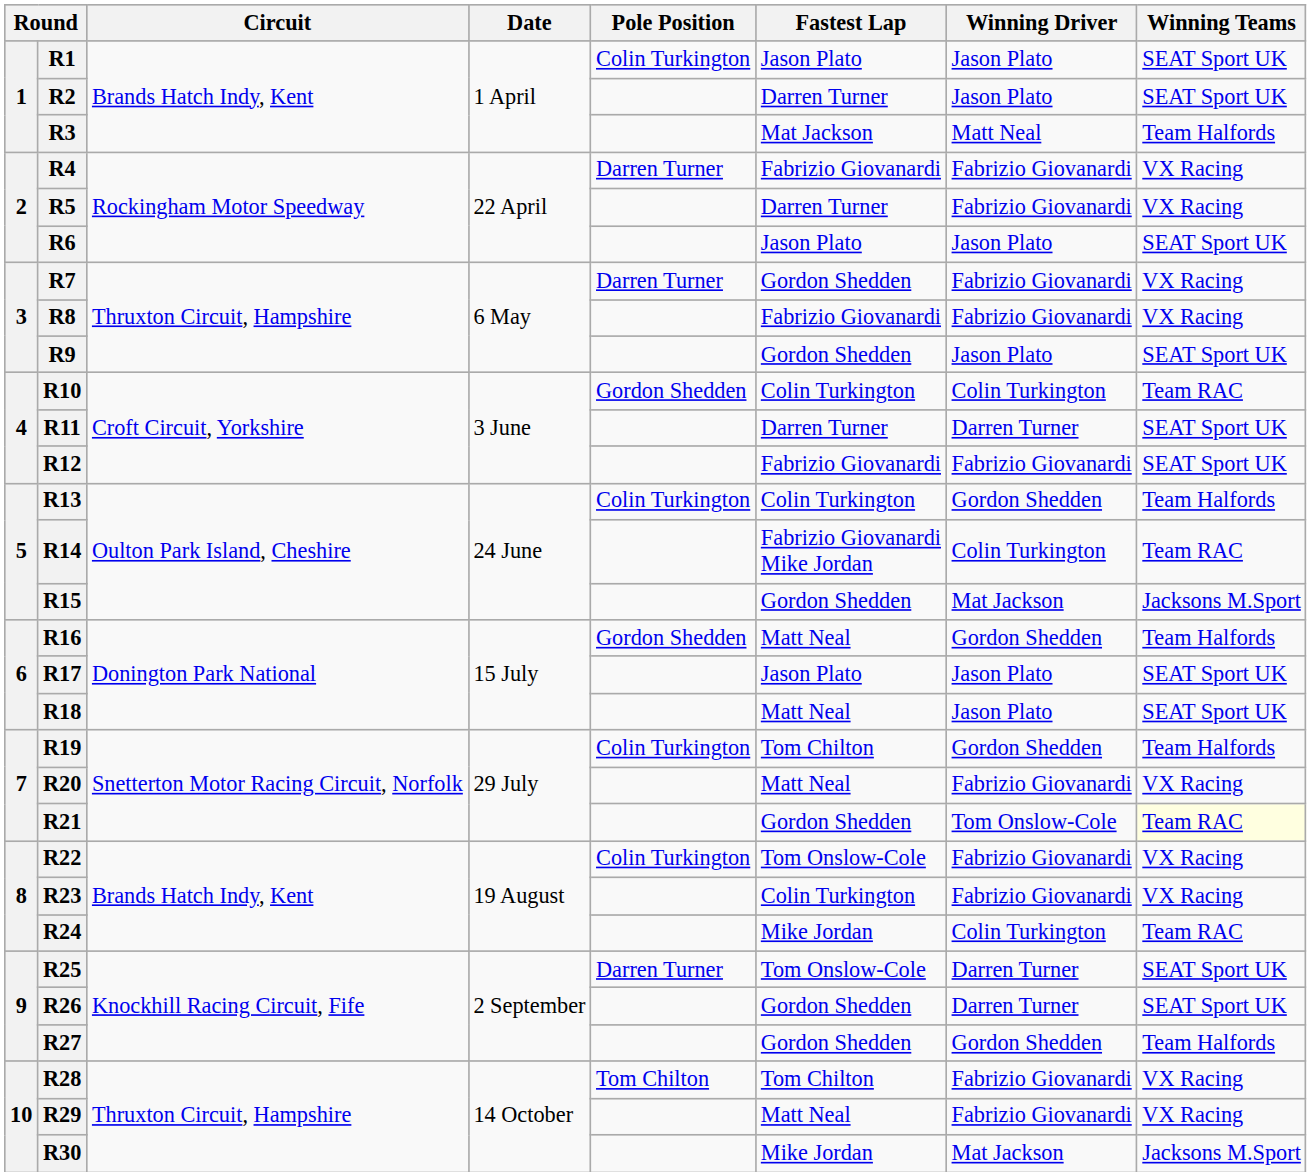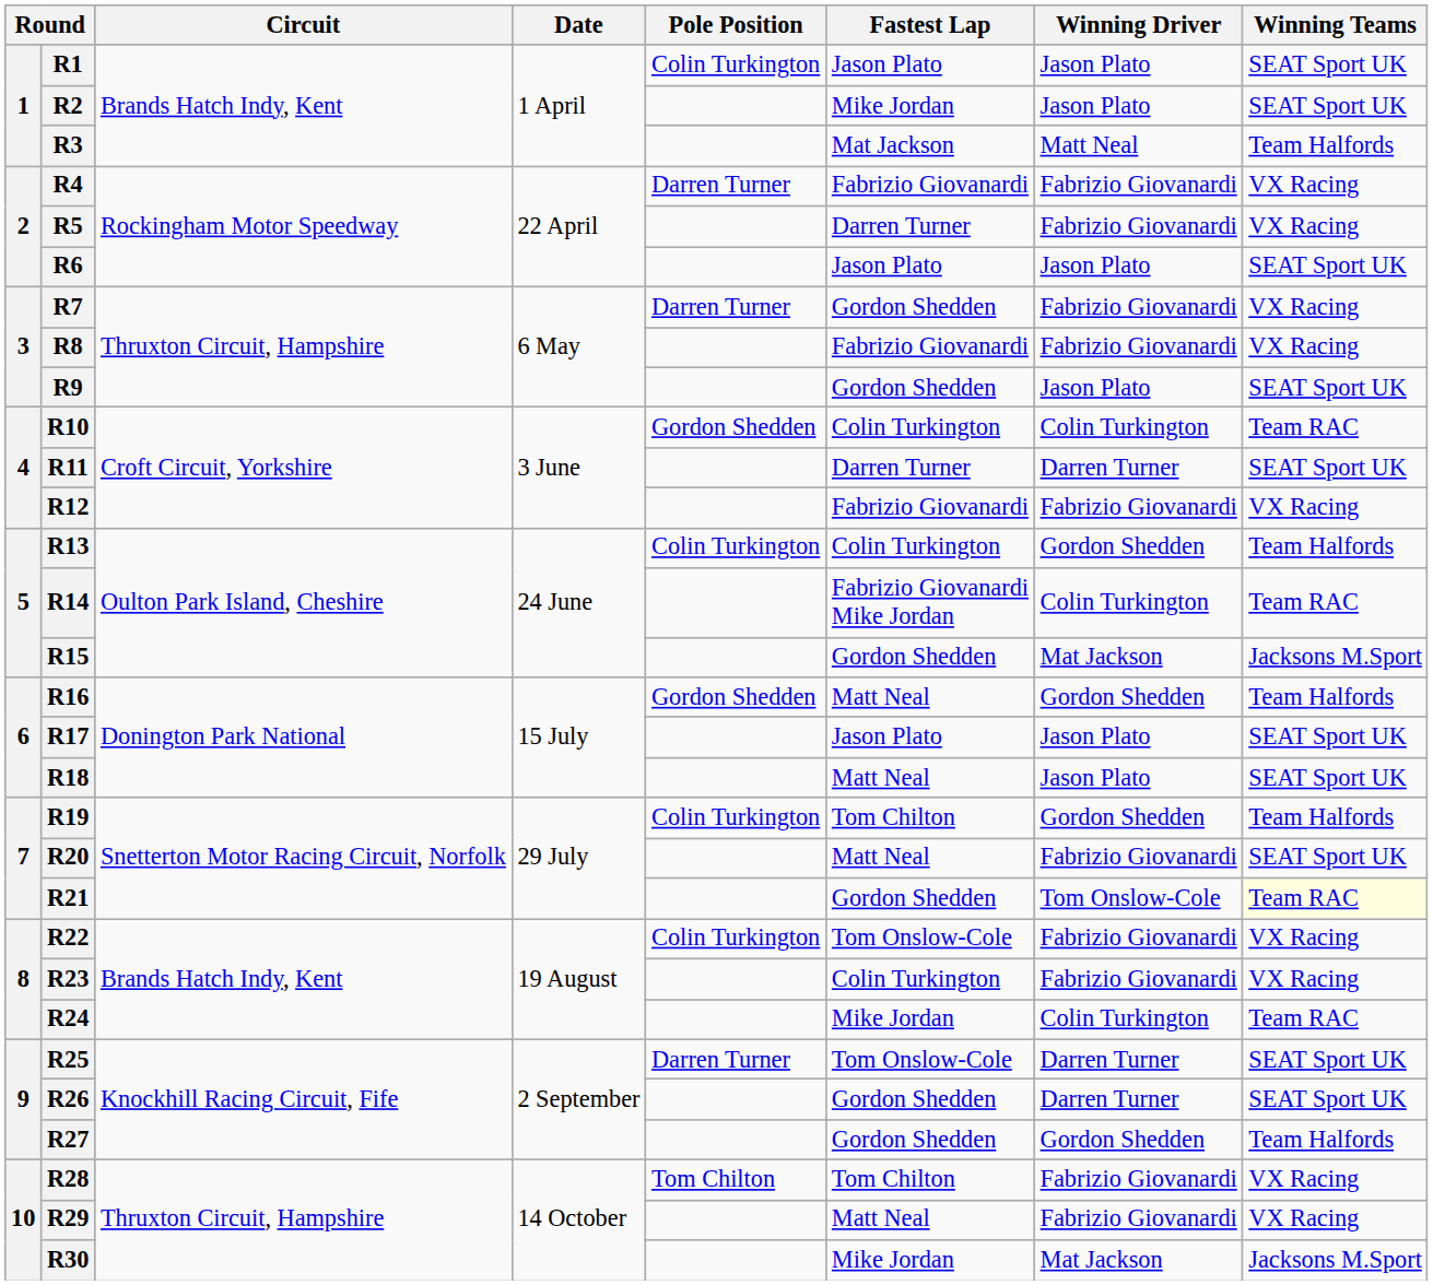R2 | Fastest Lap: Darren Turner -> Mike Jordan
R12 | Winning Teams: SEAT Sport UK -> VX Racing
R20 | Winning Teams: VX Racing -> SEAT Sport UK
